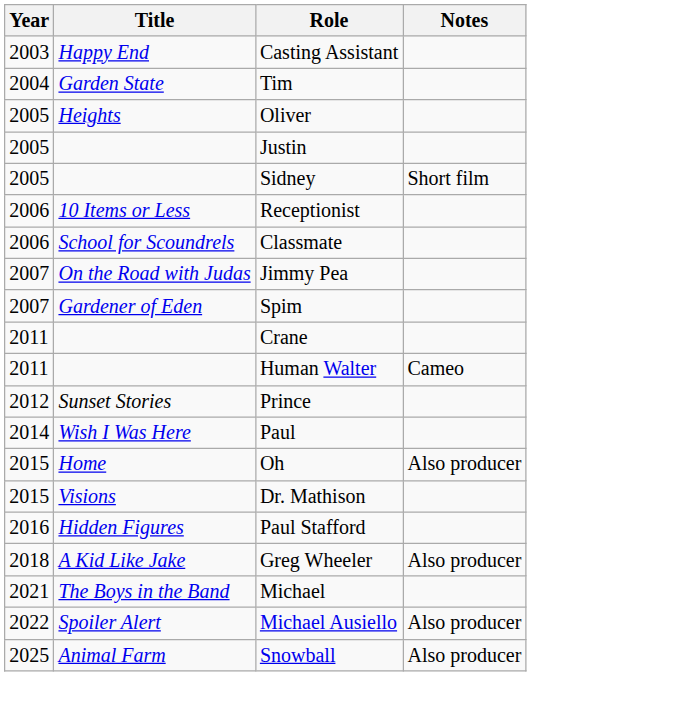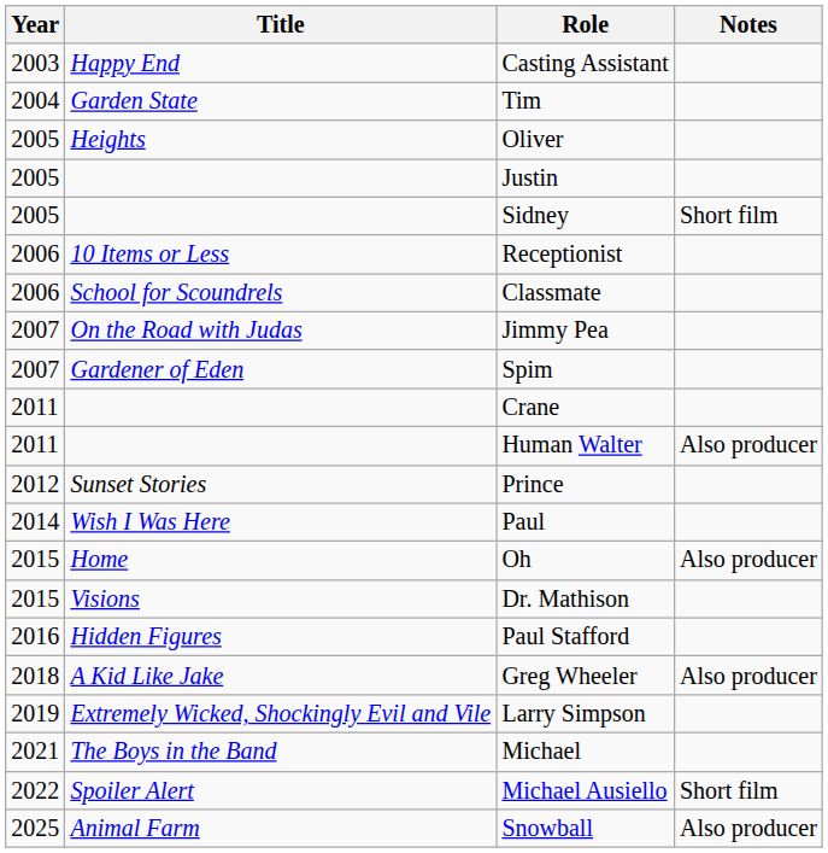Human Walter | Notes: Cameo -> Also producer
+ row: 2019 | Extremely Wicked, Shockingly Evil and Vile | Larry Simpson
Michael Ausiello | Notes: Also producer -> Short film
